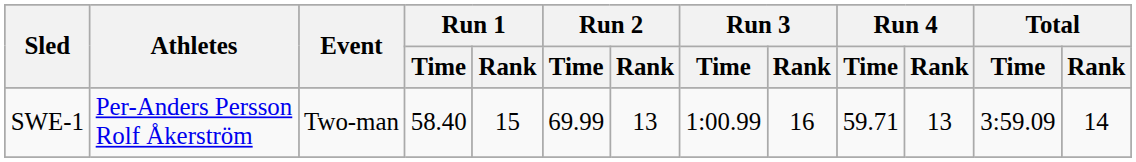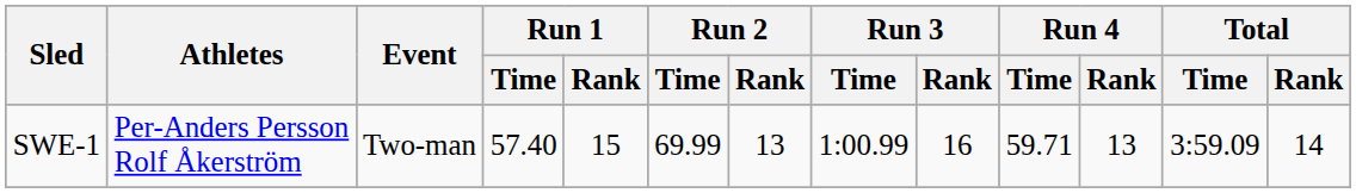SWE-1 | Run 1 / Time: 58.40 -> 57.40
